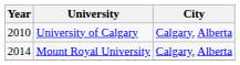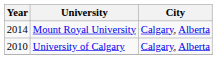rows swapped: University of Calgary <-> Mount Royal University
